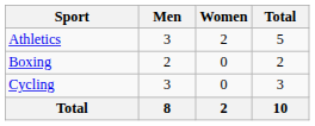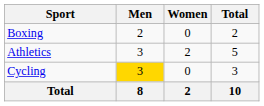rows swapped: Athletics <-> Boxing
Cycling | Men: no background -> gold background
